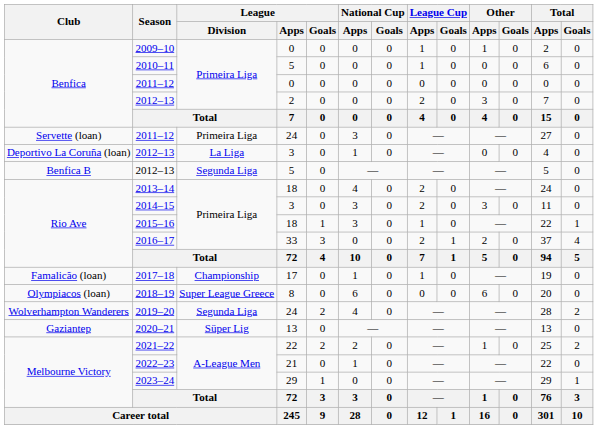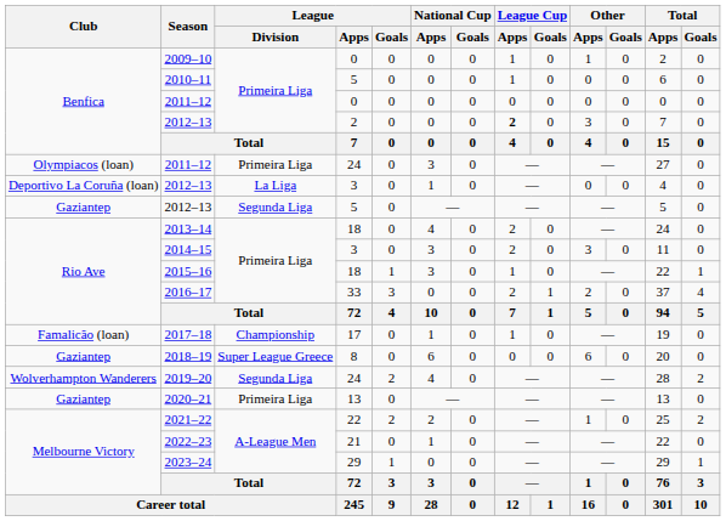2012–13 / 2 | League Cup / Apps: normal -> bold
2011–12 / 24 | Club: Servette (loan) -> Olympiacos (loan)
2012–13 / 5 | Club: Benfica B -> Gaziantep
2018–19 | Club: Olympiacos (loan) -> Gaziantep
2020–21 | League / Division: Süper Lig -> Primeira Liga
